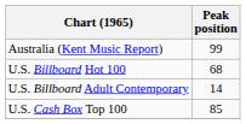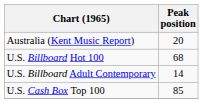Australia (Kent Music Report) | Peak position: 99 -> 20
